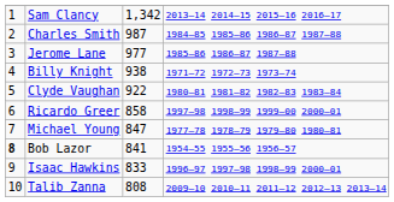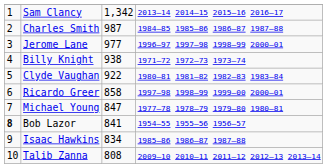Jerome Lane | column 4: 1985–86 1986–87 1987–88 -> 1996–97 1997–98 1998–99 2000–01
Isaac Hawkins | column 3: 833 -> 834
Isaac Hawkins | column 4: 1996–97 1997–98 1998–99 2000–01 -> 1985–86 1986–87 1987–88
